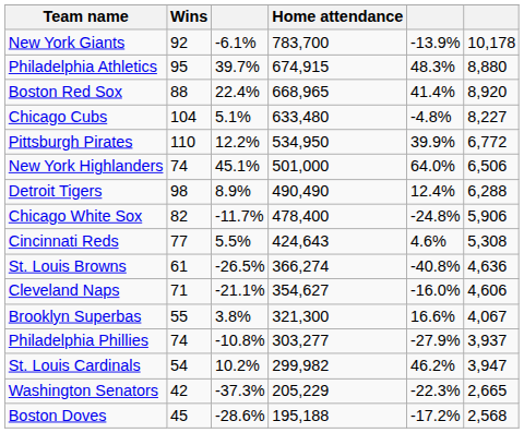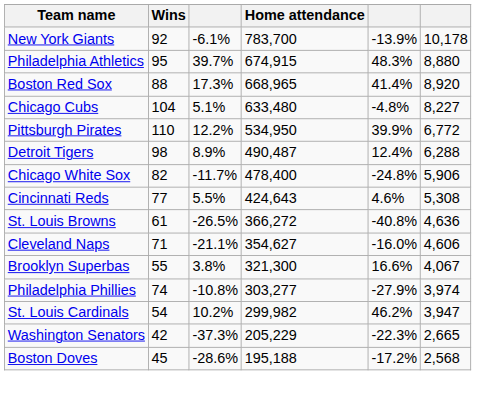Boston Red Sox | column 3: 22.4% -> 17.3%
- row: New York Highlanders | 74 | 45.1% | 501,000 | 64.0% | 6,506
Detroit Tigers | Home attendance: 490,490 -> 490,487
St. Louis Browns | Home attendance: 366,274 -> 366,272
Philadelphia Phillies | column 6: 3,937 -> 3,974
